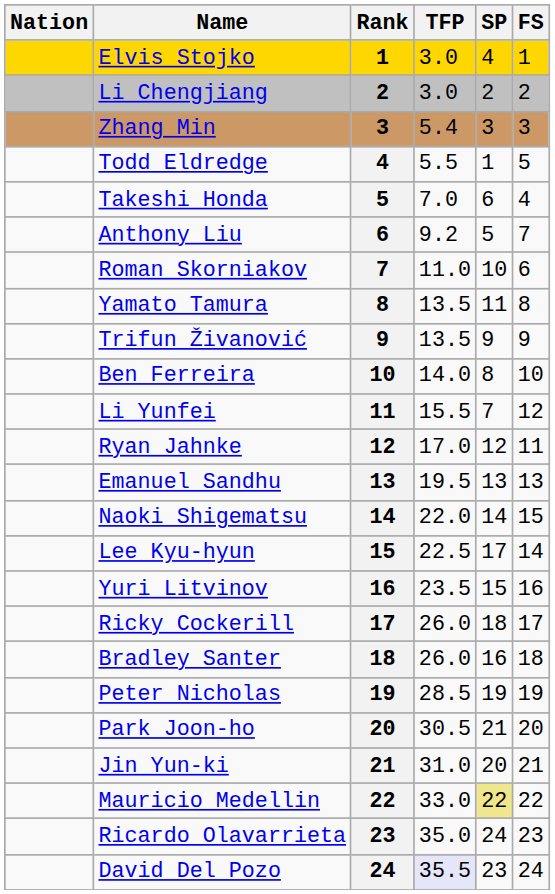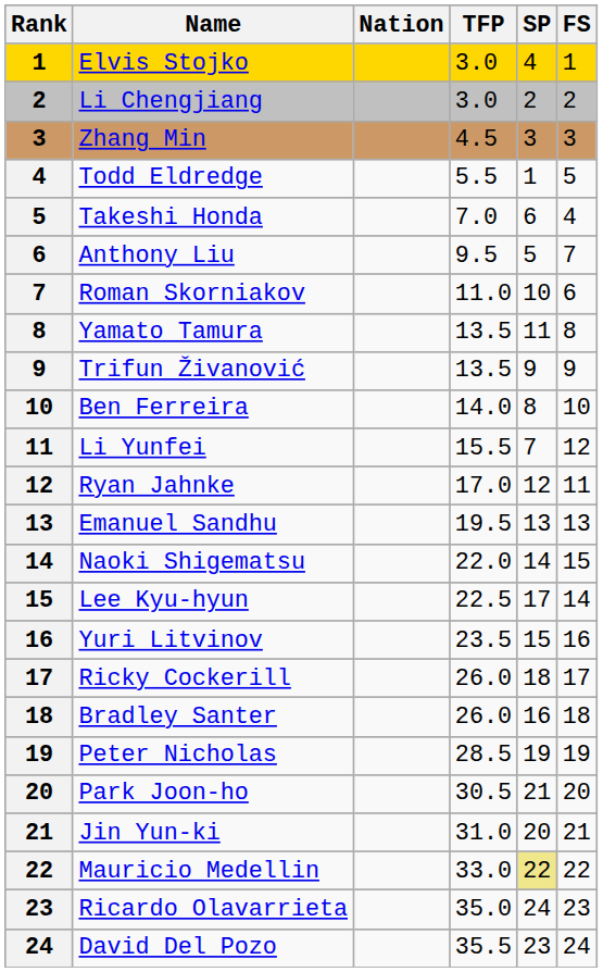columns swapped: Rank <-> Nation
Zhang Min | TFP: 5.4 -> 4.5
Anthony Liu | TFP: 9.2 -> 9.5
David Del Pozo | TFP: lavender background -> no background
